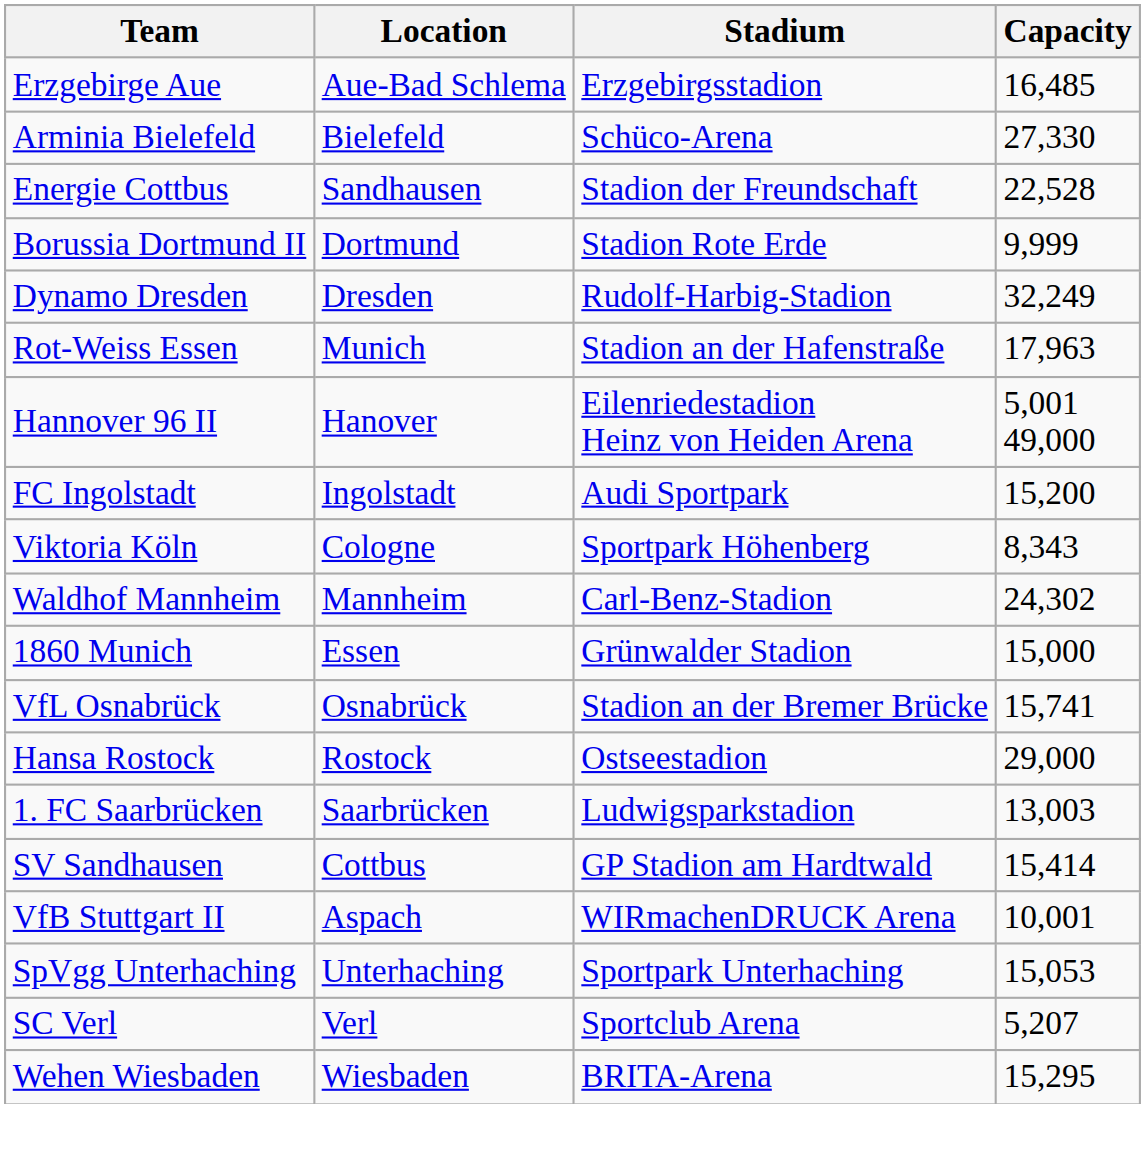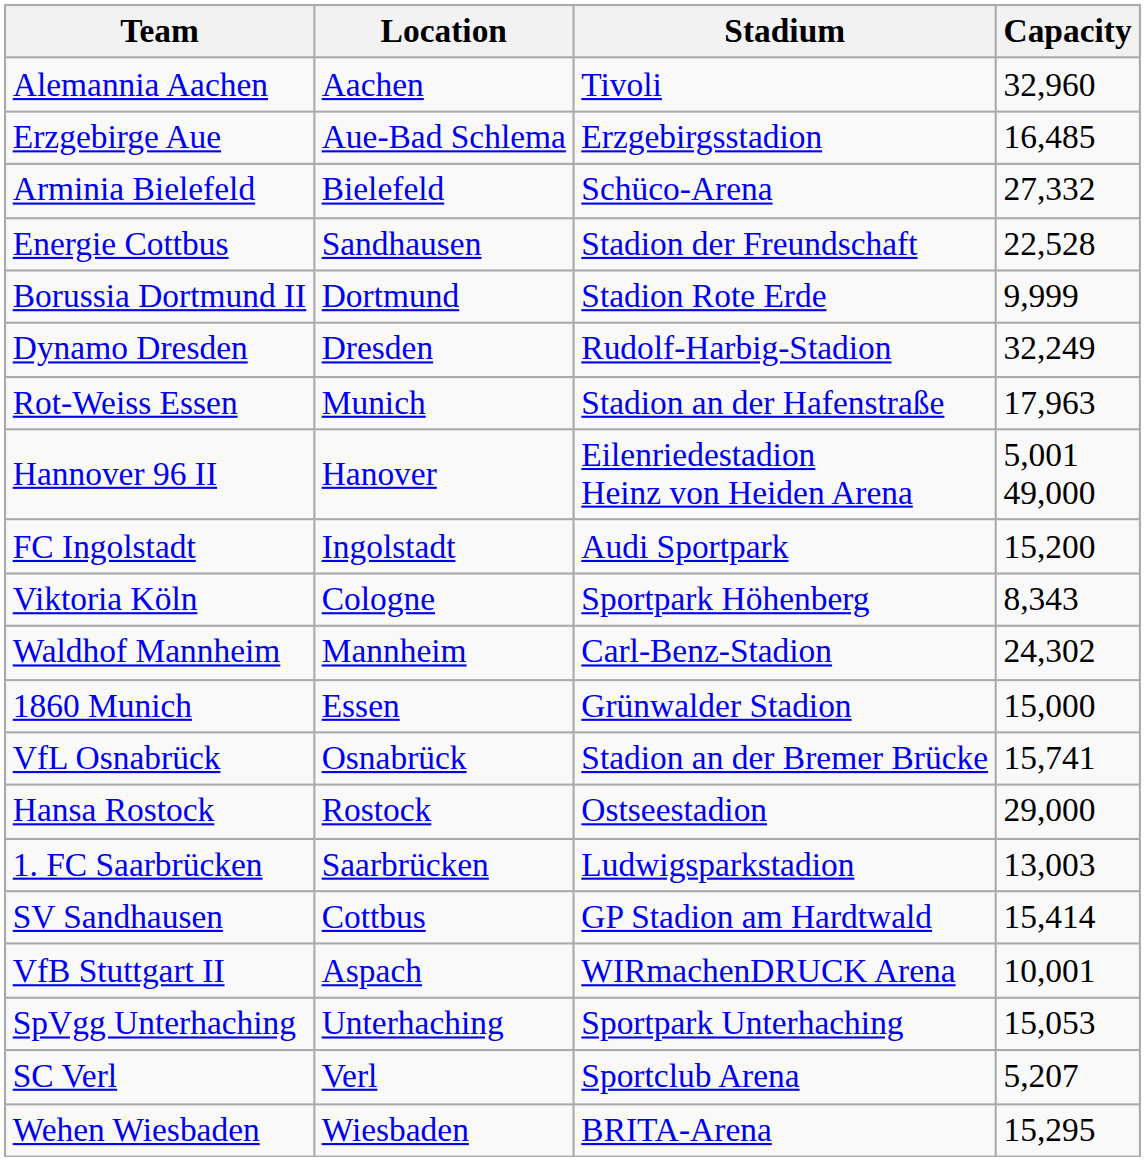+ row: Alemannia Aachen | Aachen | Tivoli | 32,960
Arminia Bielefeld | Capacity: 27,330 -> 27,332
